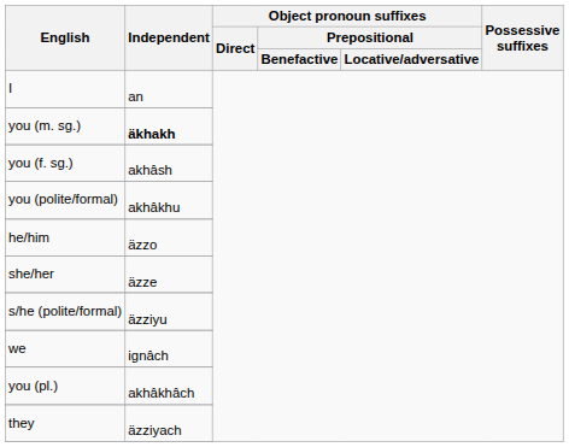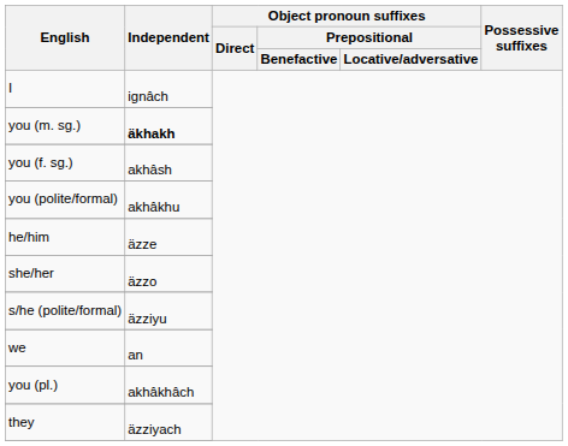I | Independent: an -> ignâch
he/him | Independent: äzzo -> äzze
she/her | Independent: äzze -> äzzo
we | Independent: ignâch -> an
